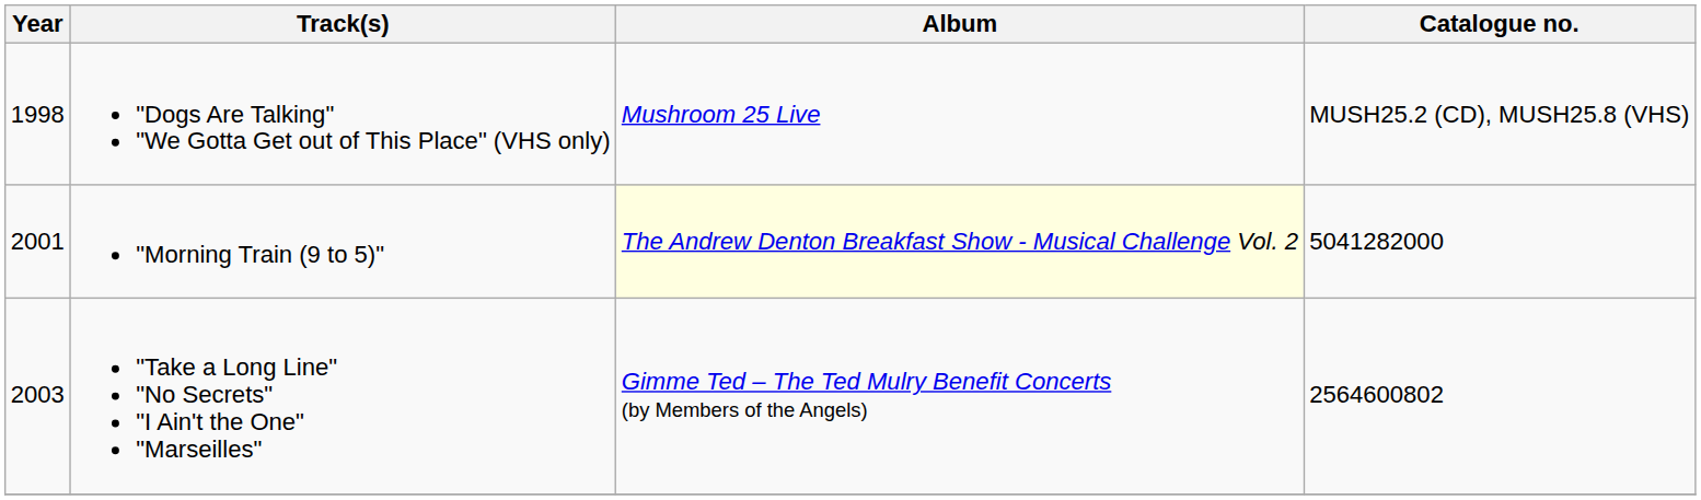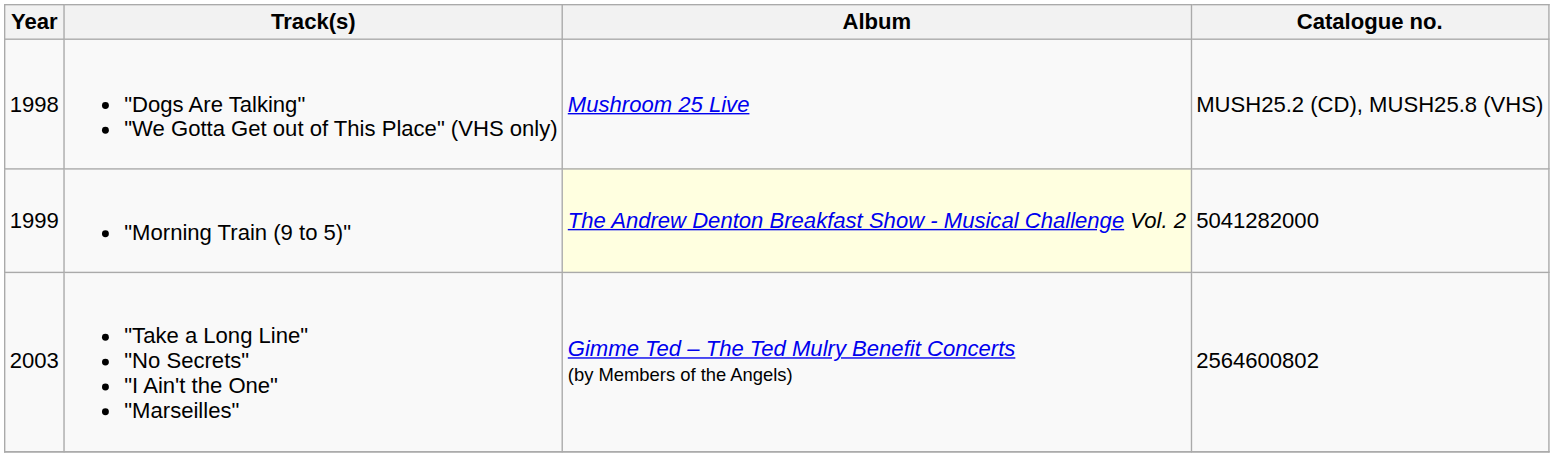"Morning Train (9 to 5)" | Year: 2001 -> 1999
